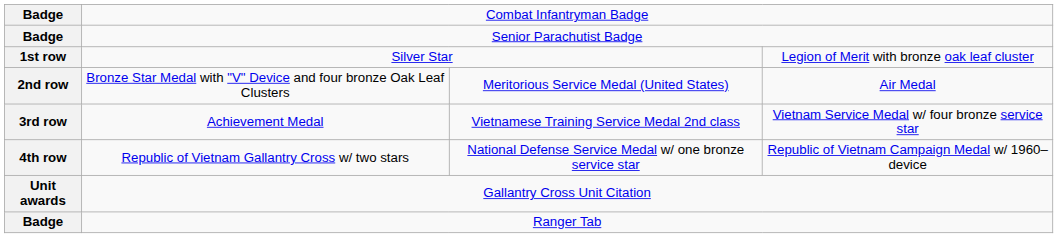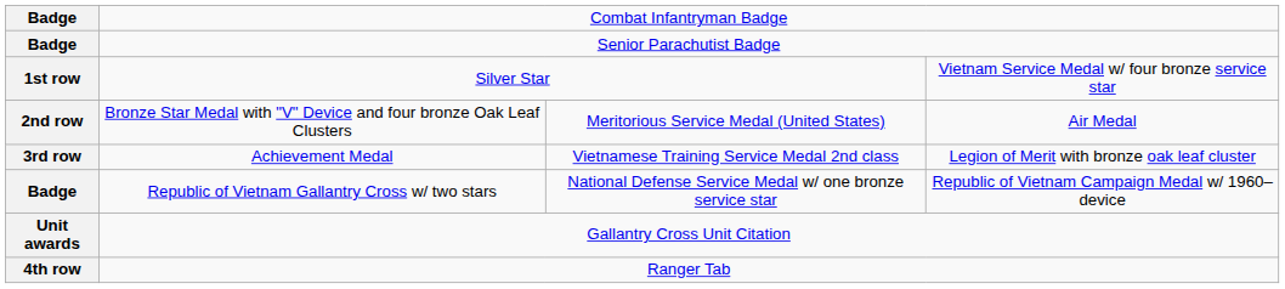Silver Star | column 4: Legion of Merit with bronze oak leaf cluster -> Vietnam Service Medal w/ four bronze service star
Achievement Medal | column 4: Vietnam Service Medal w/ four bronze service star -> Legion of Merit with bronze oak leaf cluster
Republic of Vietnam Gallantry Cross w/ two stars | column 1: 4th row -> Badge
Ranger Tab | column 1: Badge -> 4th row
